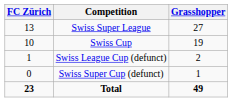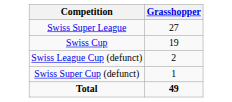- column: FC Zürich | 13 | 10 | 1 | 0 | 23
